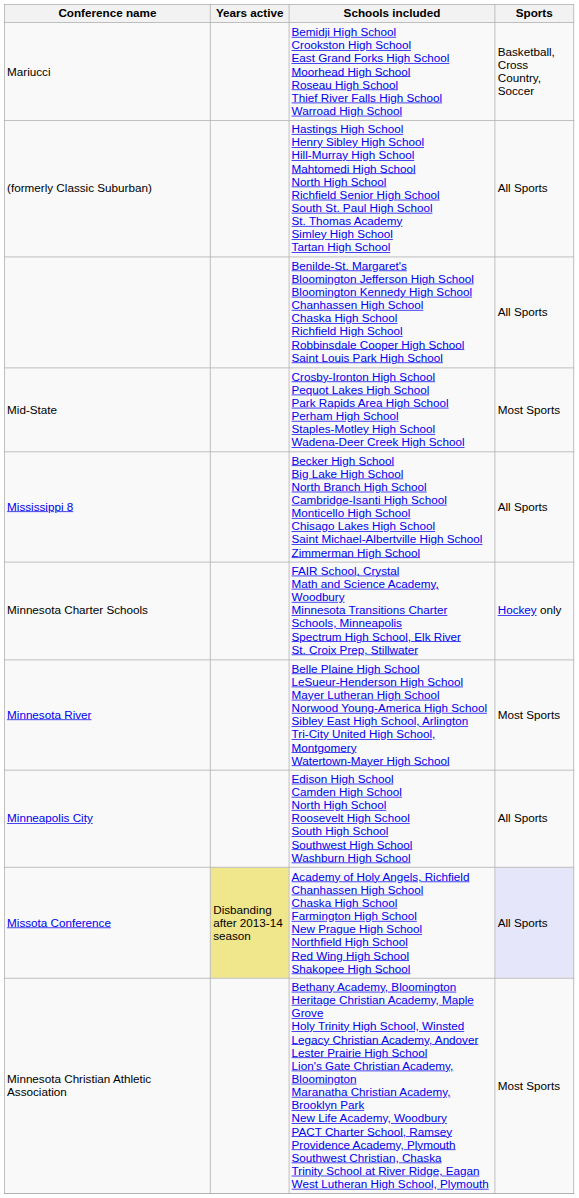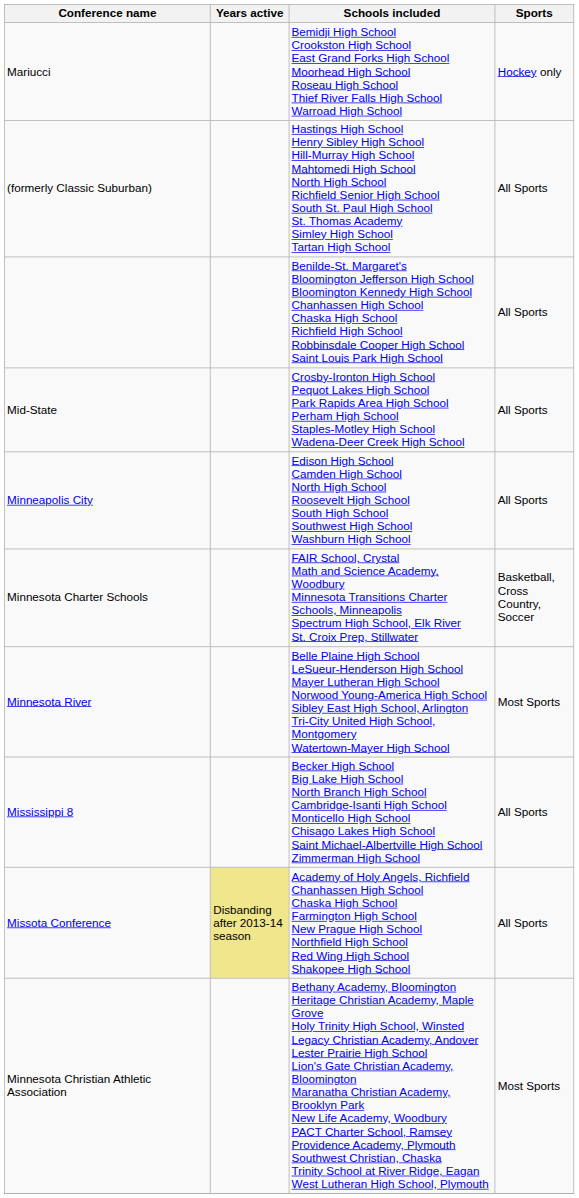Mariucci | Sports: Basketball, Cross Country, Soccer -> Hockey only
Mid-State | Sports: Most Sports -> All Sports
rows swapped: Minneapolis City <-> Mississippi 8
Minnesota Charter Schools | Sports: Hockey only -> Basketball, Cross Country, Soccer
Missota Conference | Sports: lavender background -> no background
